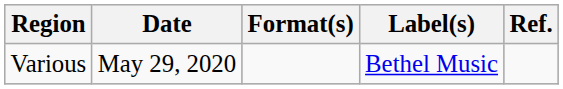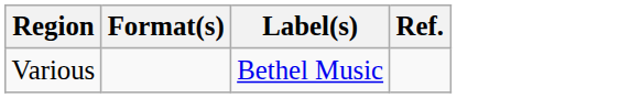- column: Date | May 29, 2020
